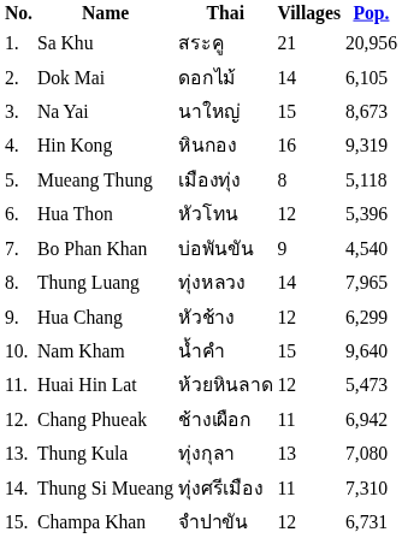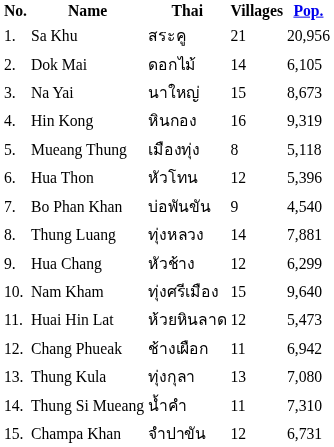Thung Luang | Pop.: 7,965 -> 7,881
Nam Kham | Thai: น้ำคำ -> ทุ่งศรีเมือง
Thung Si Mueang | Thai: ทุ่งศรีเมือง -> น้ำคำ
